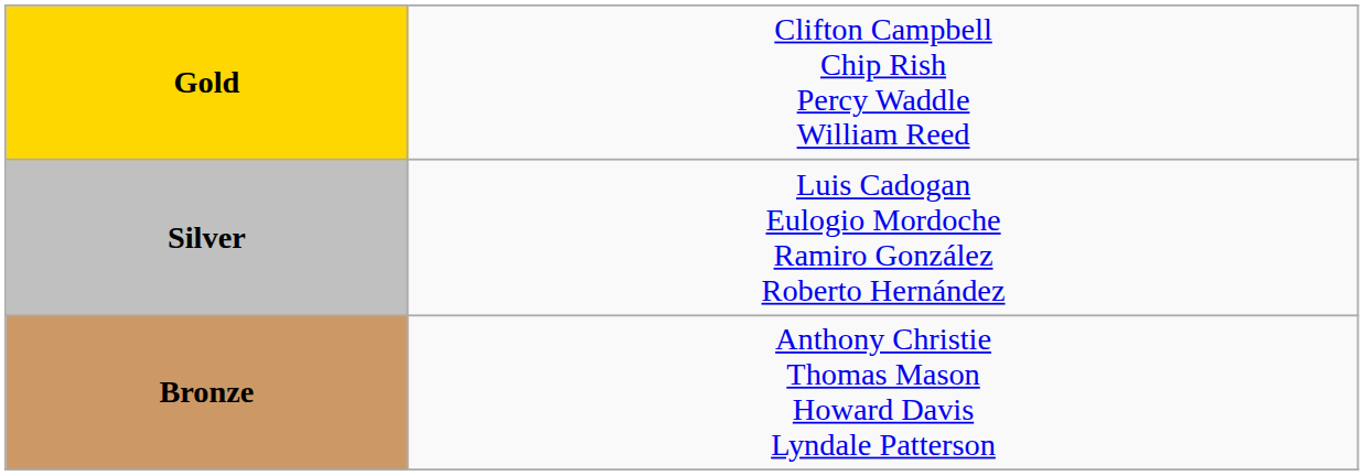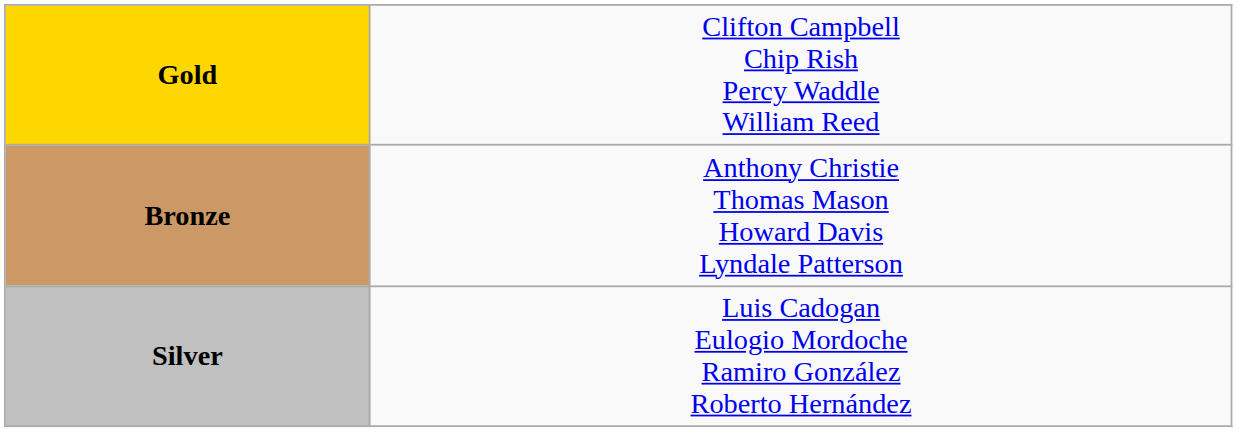rows swapped: Silver <-> Bronze
